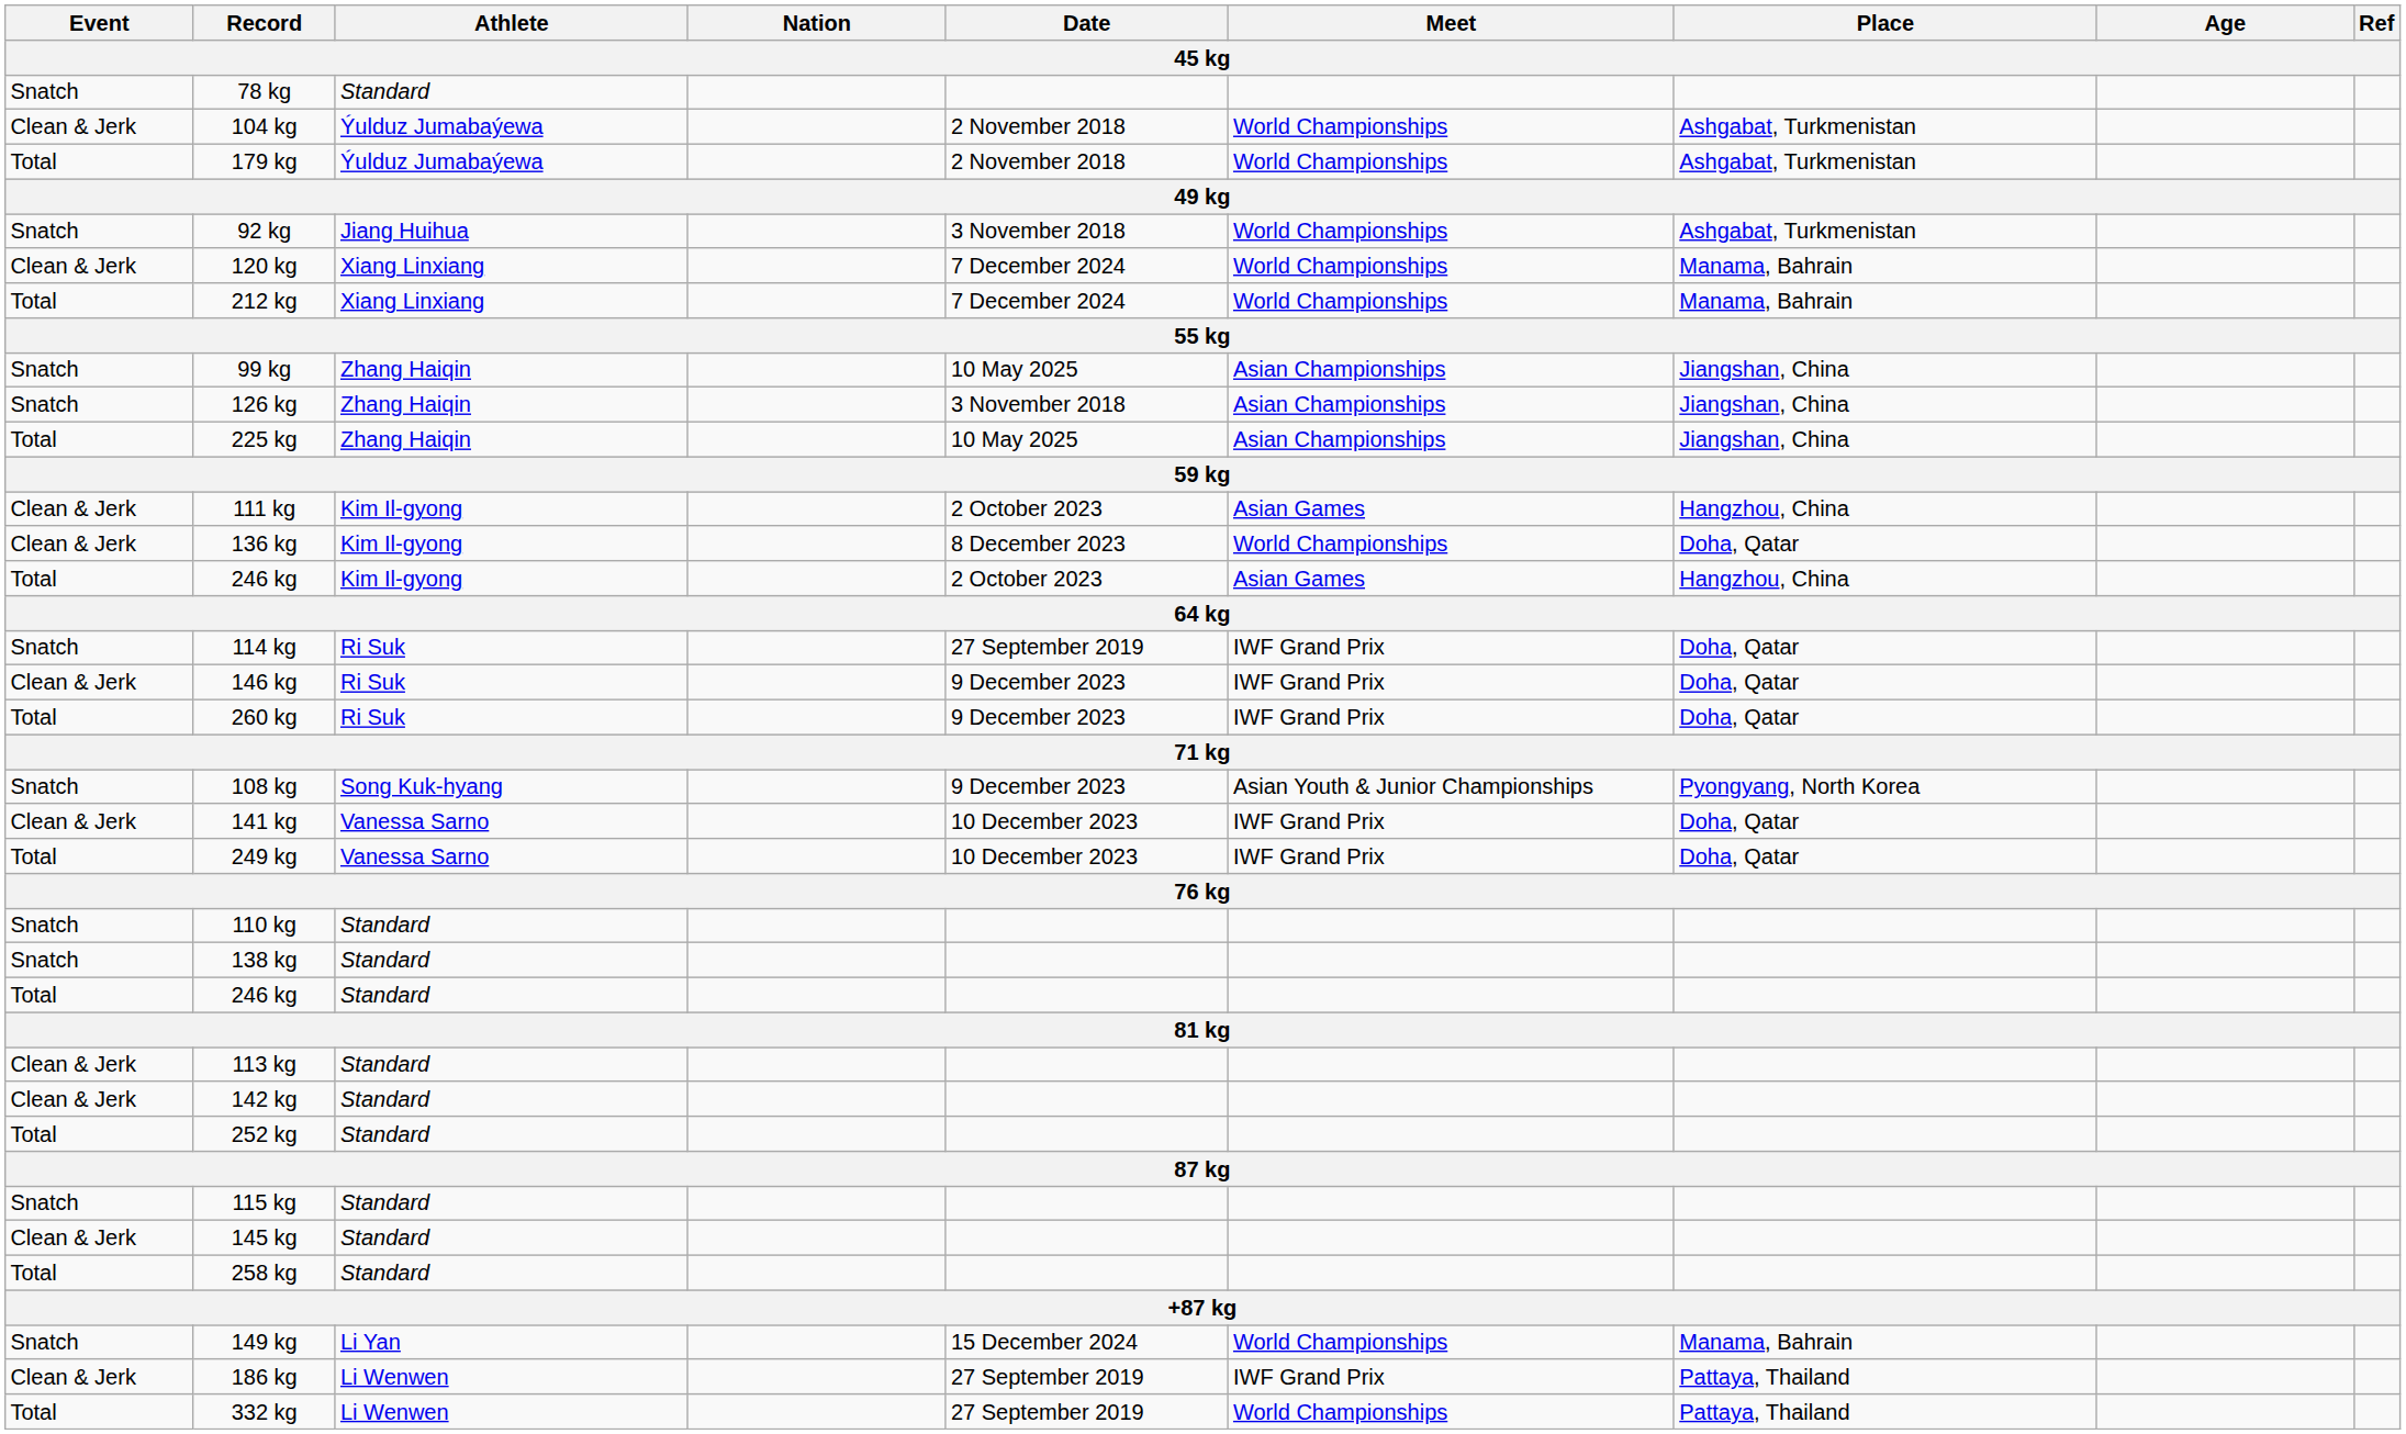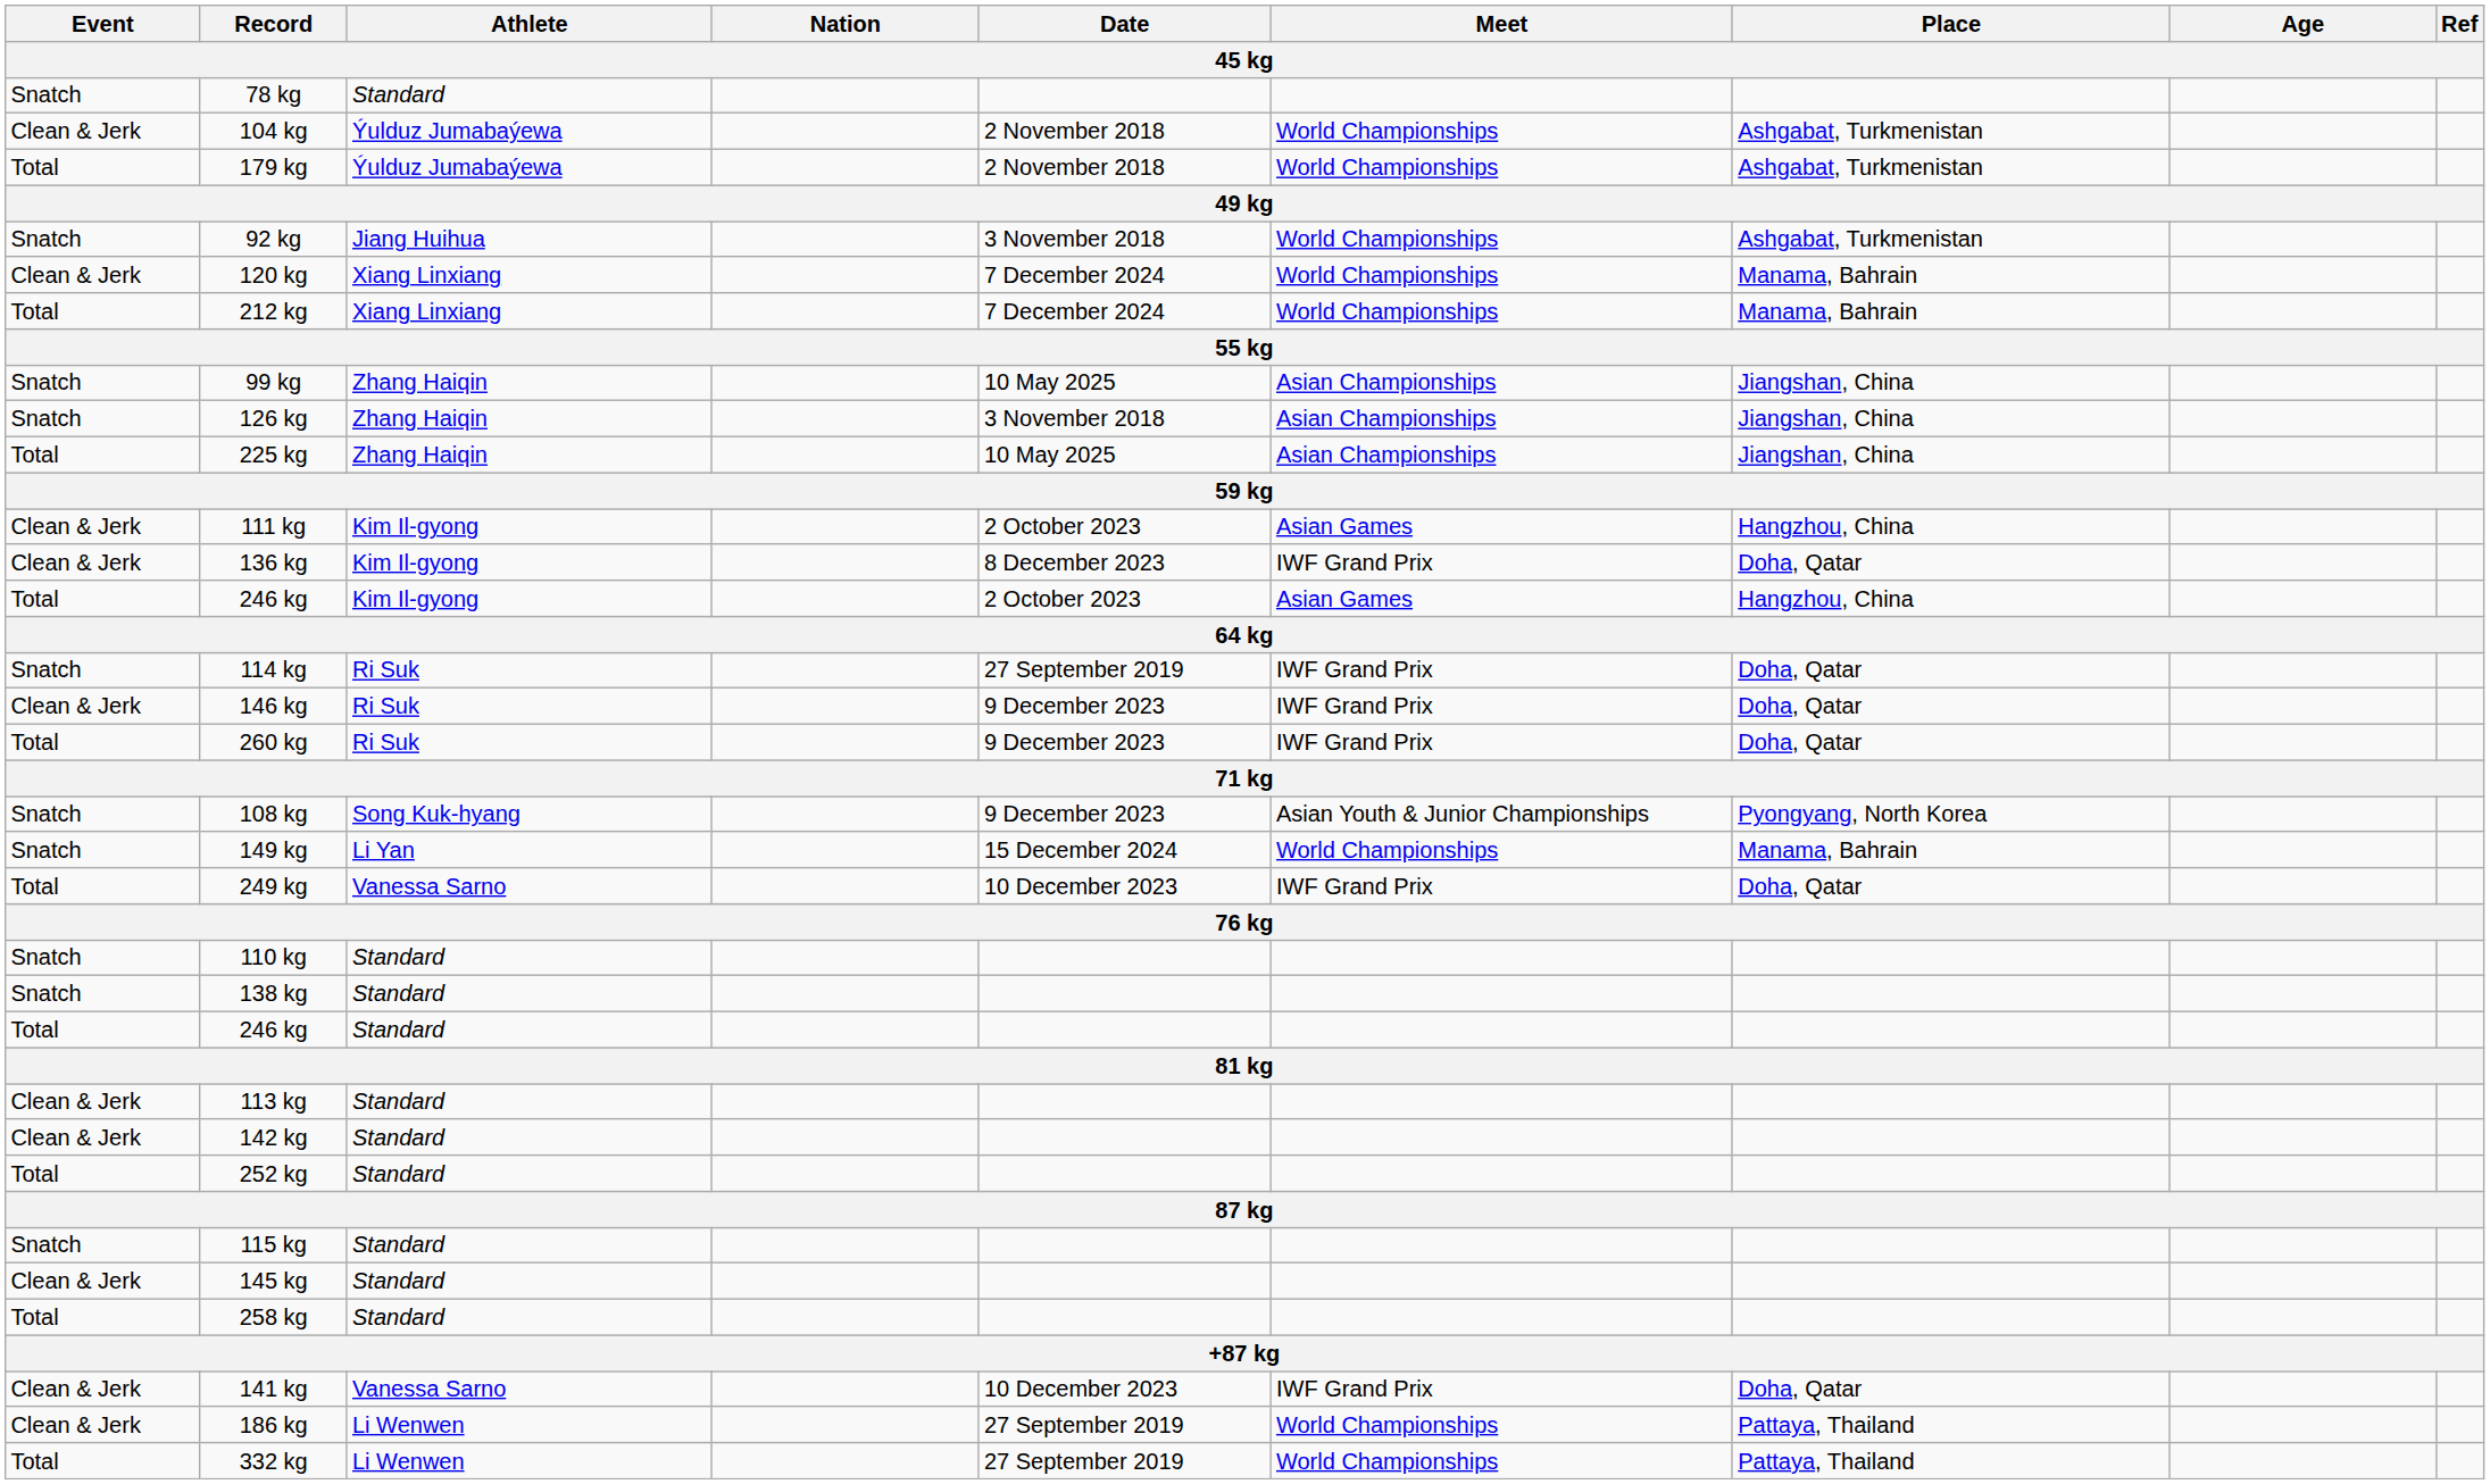136 kg | Meet: World Championships -> IWF Grand Prix
rows swapped: 141 kg <-> 149 kg
186 kg | Meet: IWF Grand Prix -> World Championships
